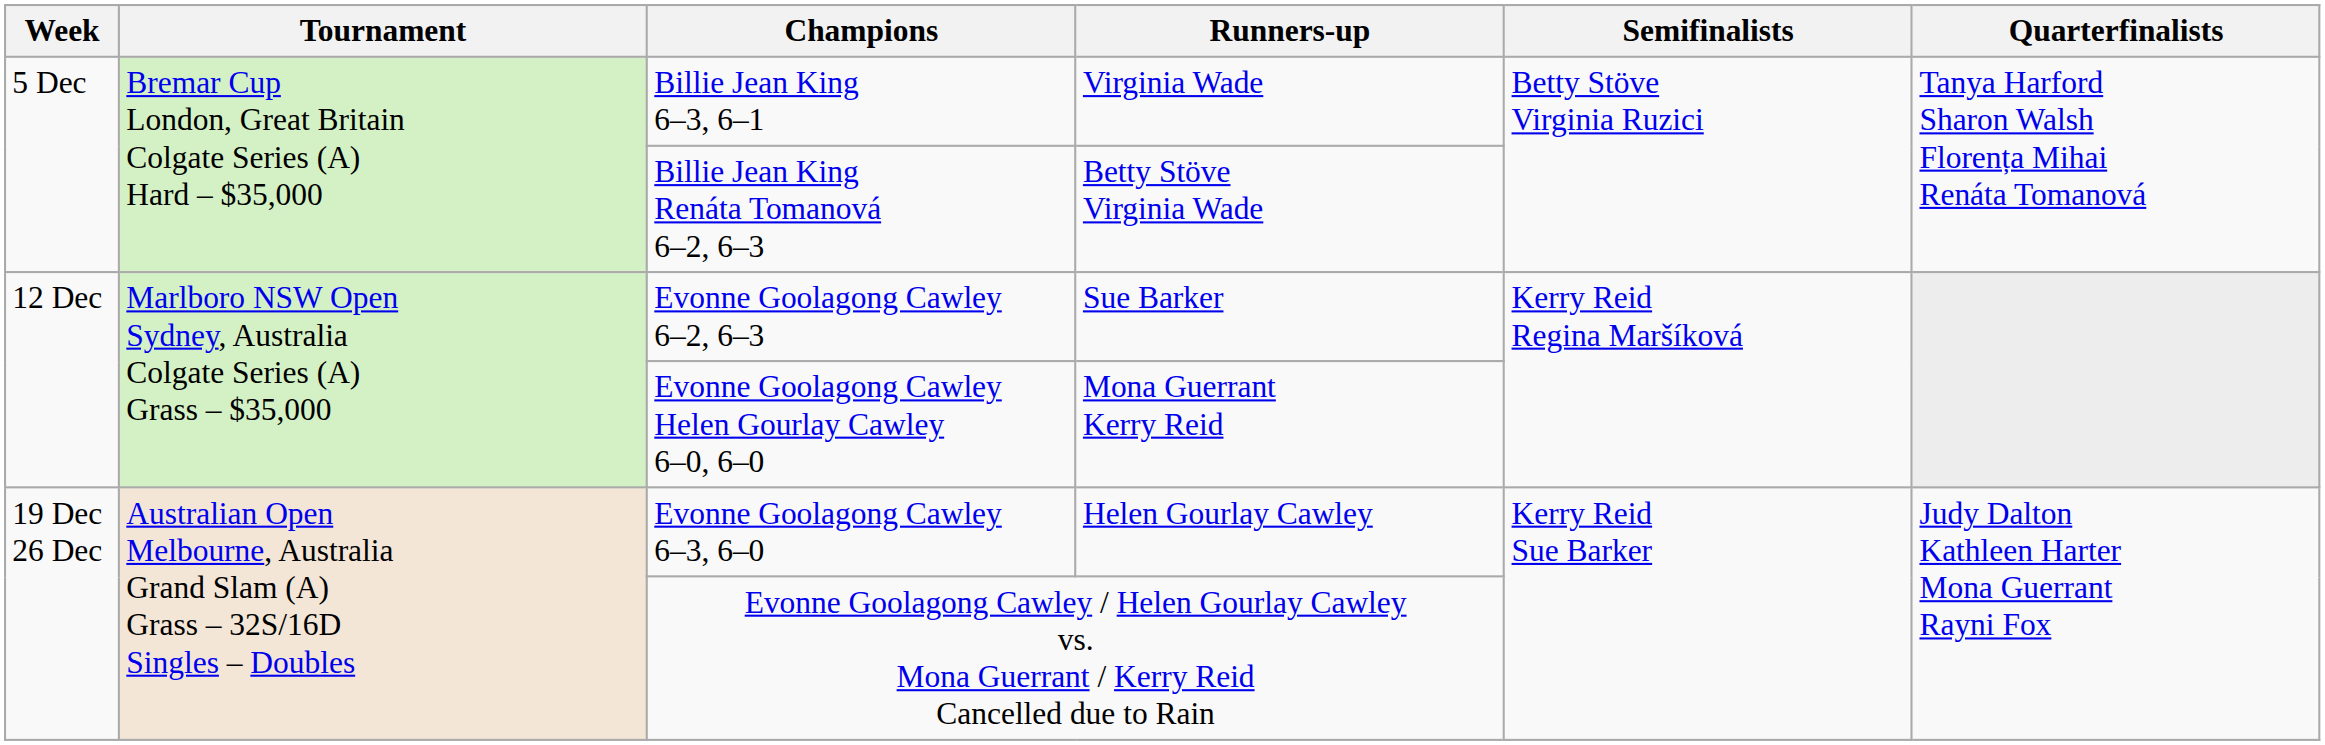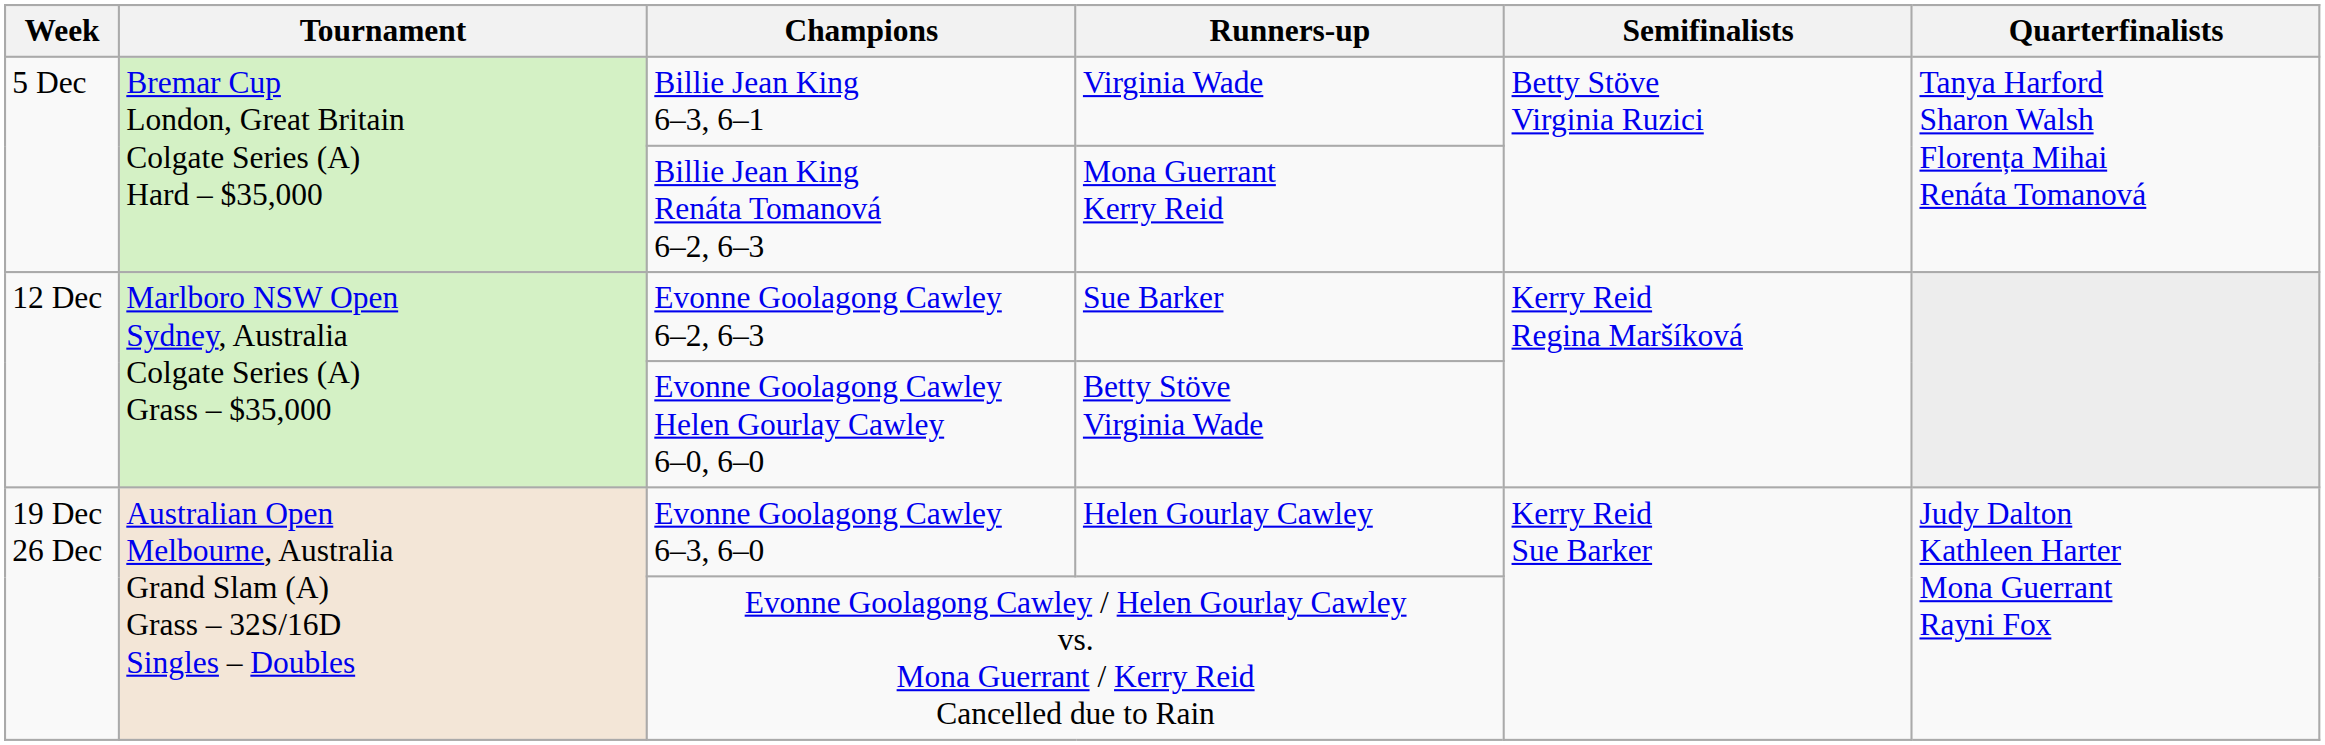Billie Jean King Renáta Tomanová 6–2, 6–3 | Runners-up: Betty Stöve Virginia Wade -> Mona Guerrant Kerry Reid
Evonne Goolagong Cawley Helen Gourlay Cawley 6–0, 6–0 | Runners-up: Mona Guerrant Kerry Reid -> Betty Stöve Virginia Wade
